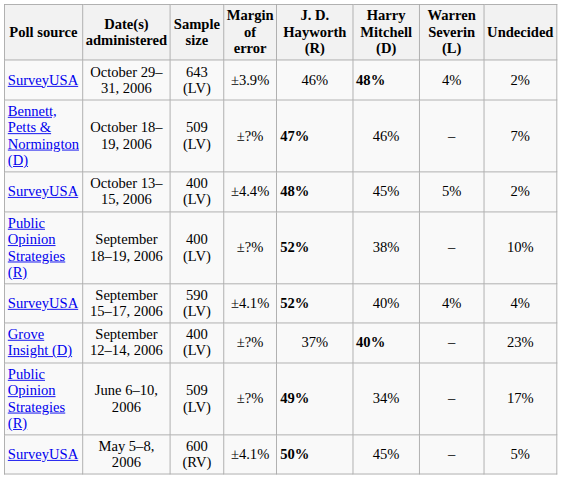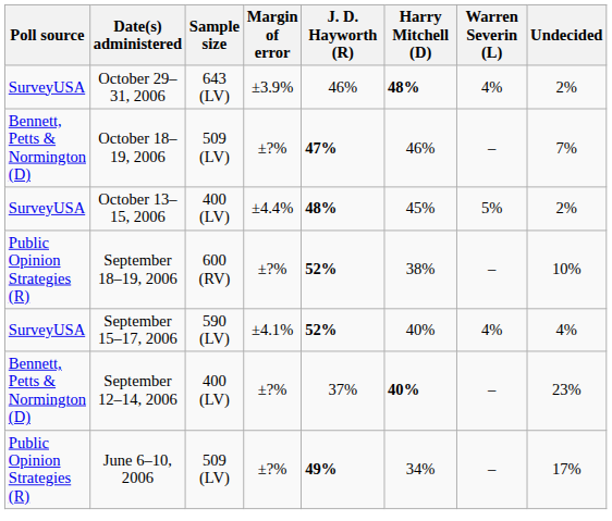September 18–19, 2006 | Sample size: 400 (LV) -> 600 (RV)
September 12–14, 2006 | Poll source: Grove Insight (D) -> Bennett, Petts & Normington (D)
- row: SurveyUSA | May 5–8, 2006 | 600 (RV) | ±4.1% | 50% | 45% | – | 5%
